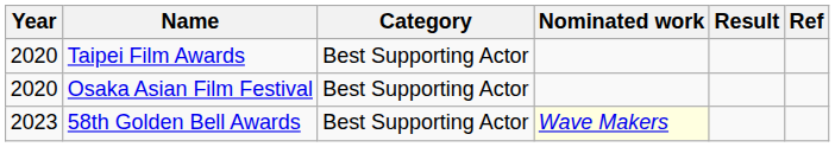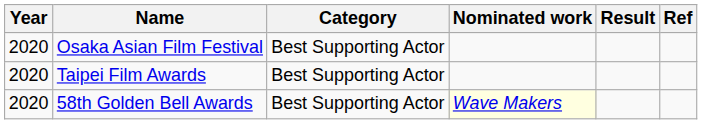rows swapped: Osaka Asian Film Festival <-> Taipei Film Awards
58th Golden Bell Awards | Year: 2023 -> 2020
